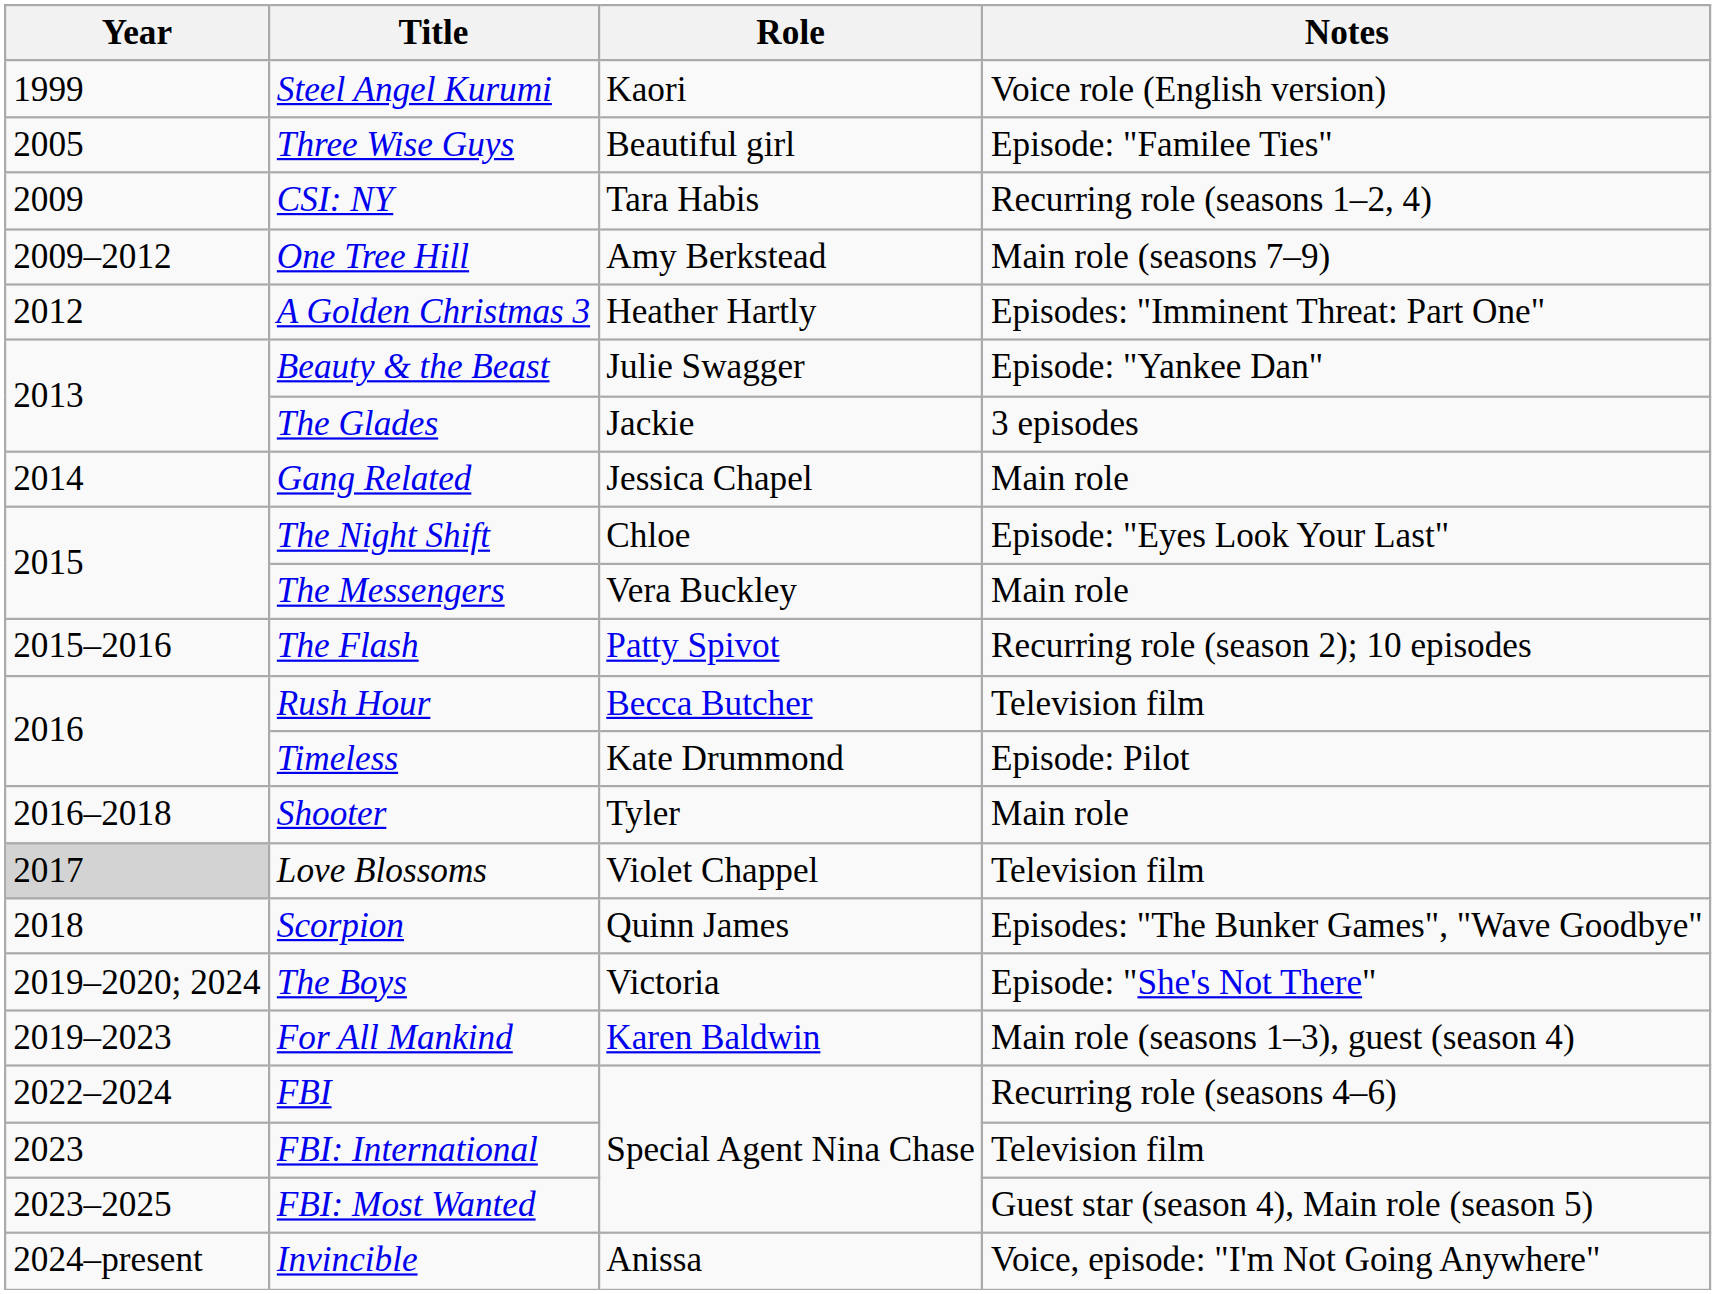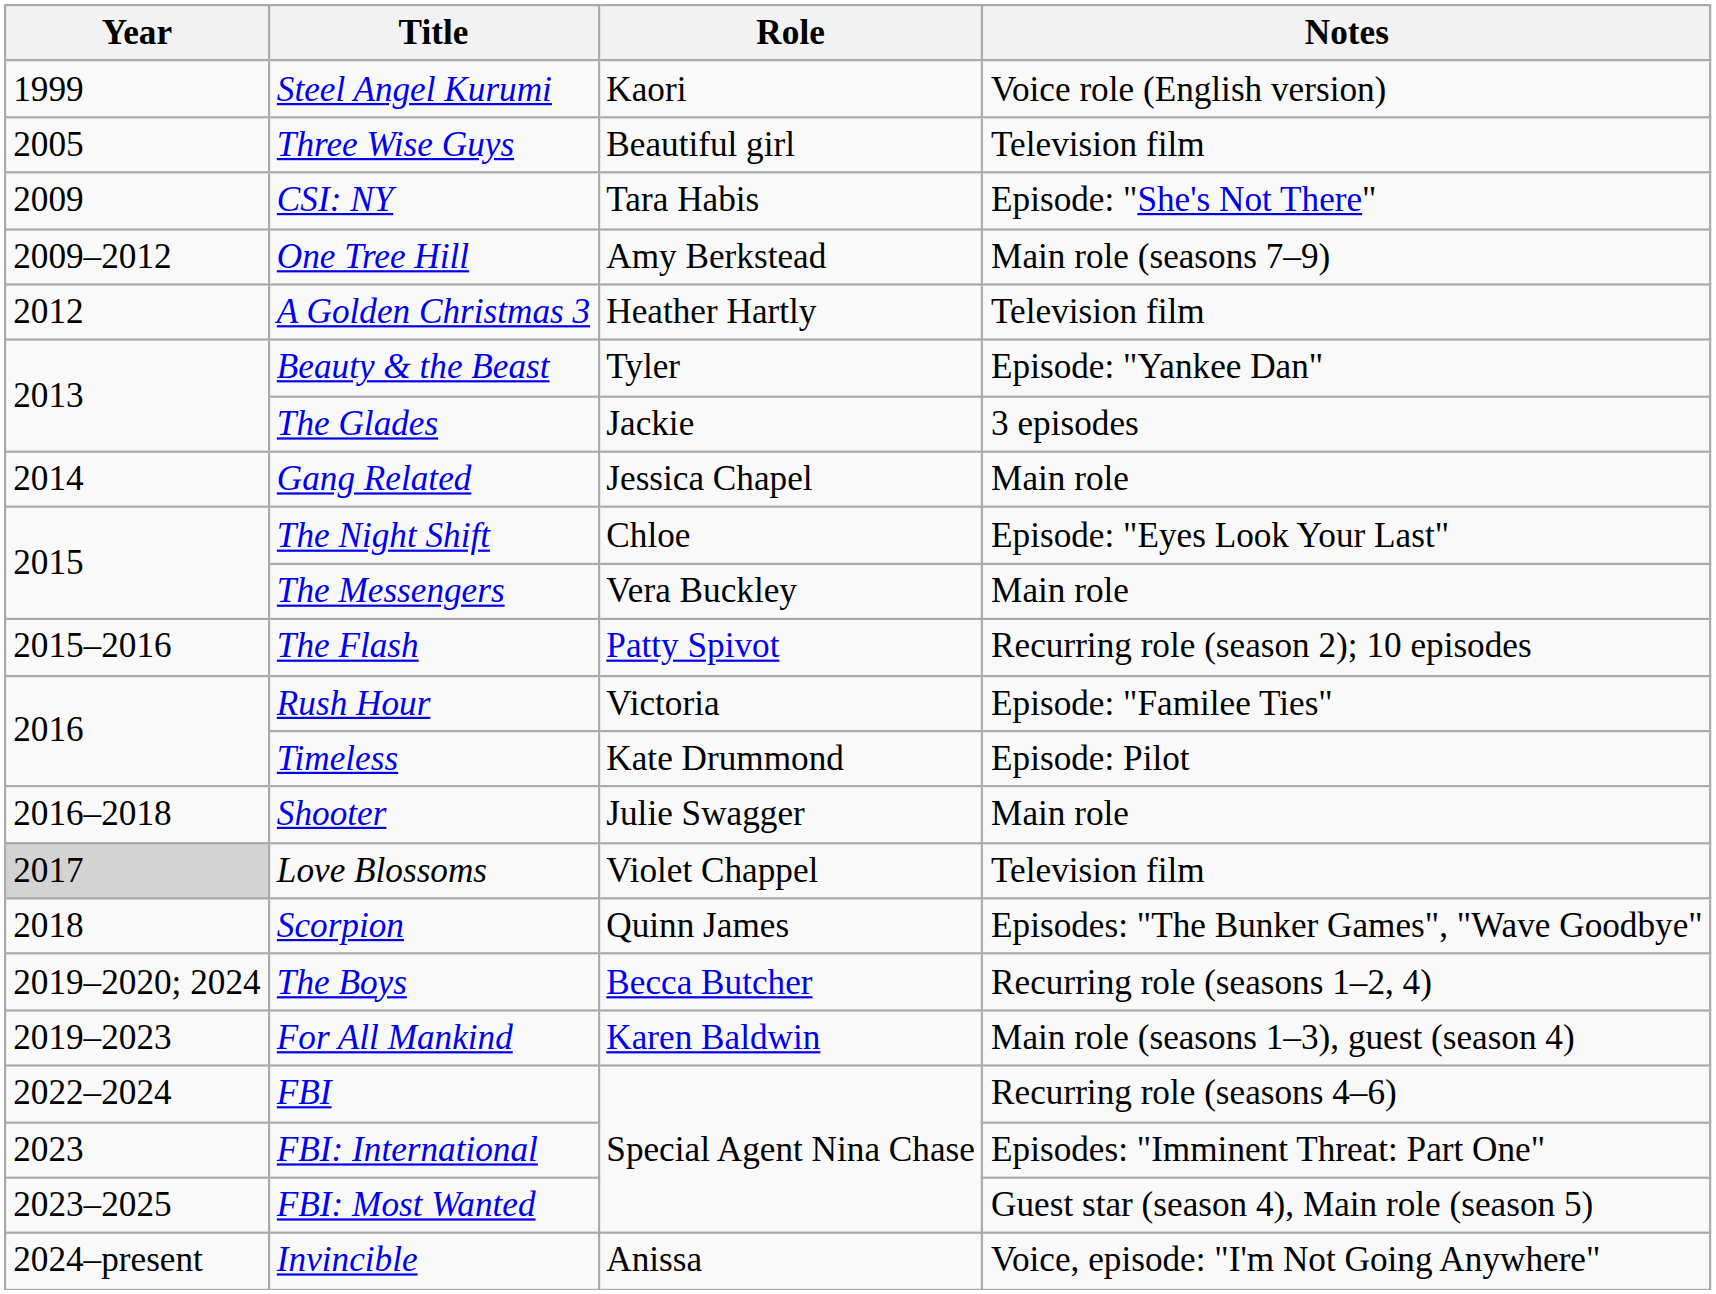Three Wise Guys | Notes: Episode: "Familee Ties" -> Television film
CSI: NY | Notes: Recurring role (seasons 1–2, 4) -> Episode: "She's Not There"
A Golden Christmas 3 | Notes: Episodes: "Imminent Threat: Part One" -> Television film
Beauty & the Beast | Role: Julie Swagger -> Tyler
Rush Hour | Role: Becca Butcher -> Victoria
Rush Hour | Notes: Television film -> Episode: "Familee Ties"
Shooter | Role: Tyler -> Julie Swagger
The Boys | Role: Victoria -> Becca Butcher
The Boys | Notes: Episode: "She's Not There" -> Recurring role (seasons 1–2, 4)
FBI: International | Notes: Television film -> Episodes: "Imminent Threat: Part One"
